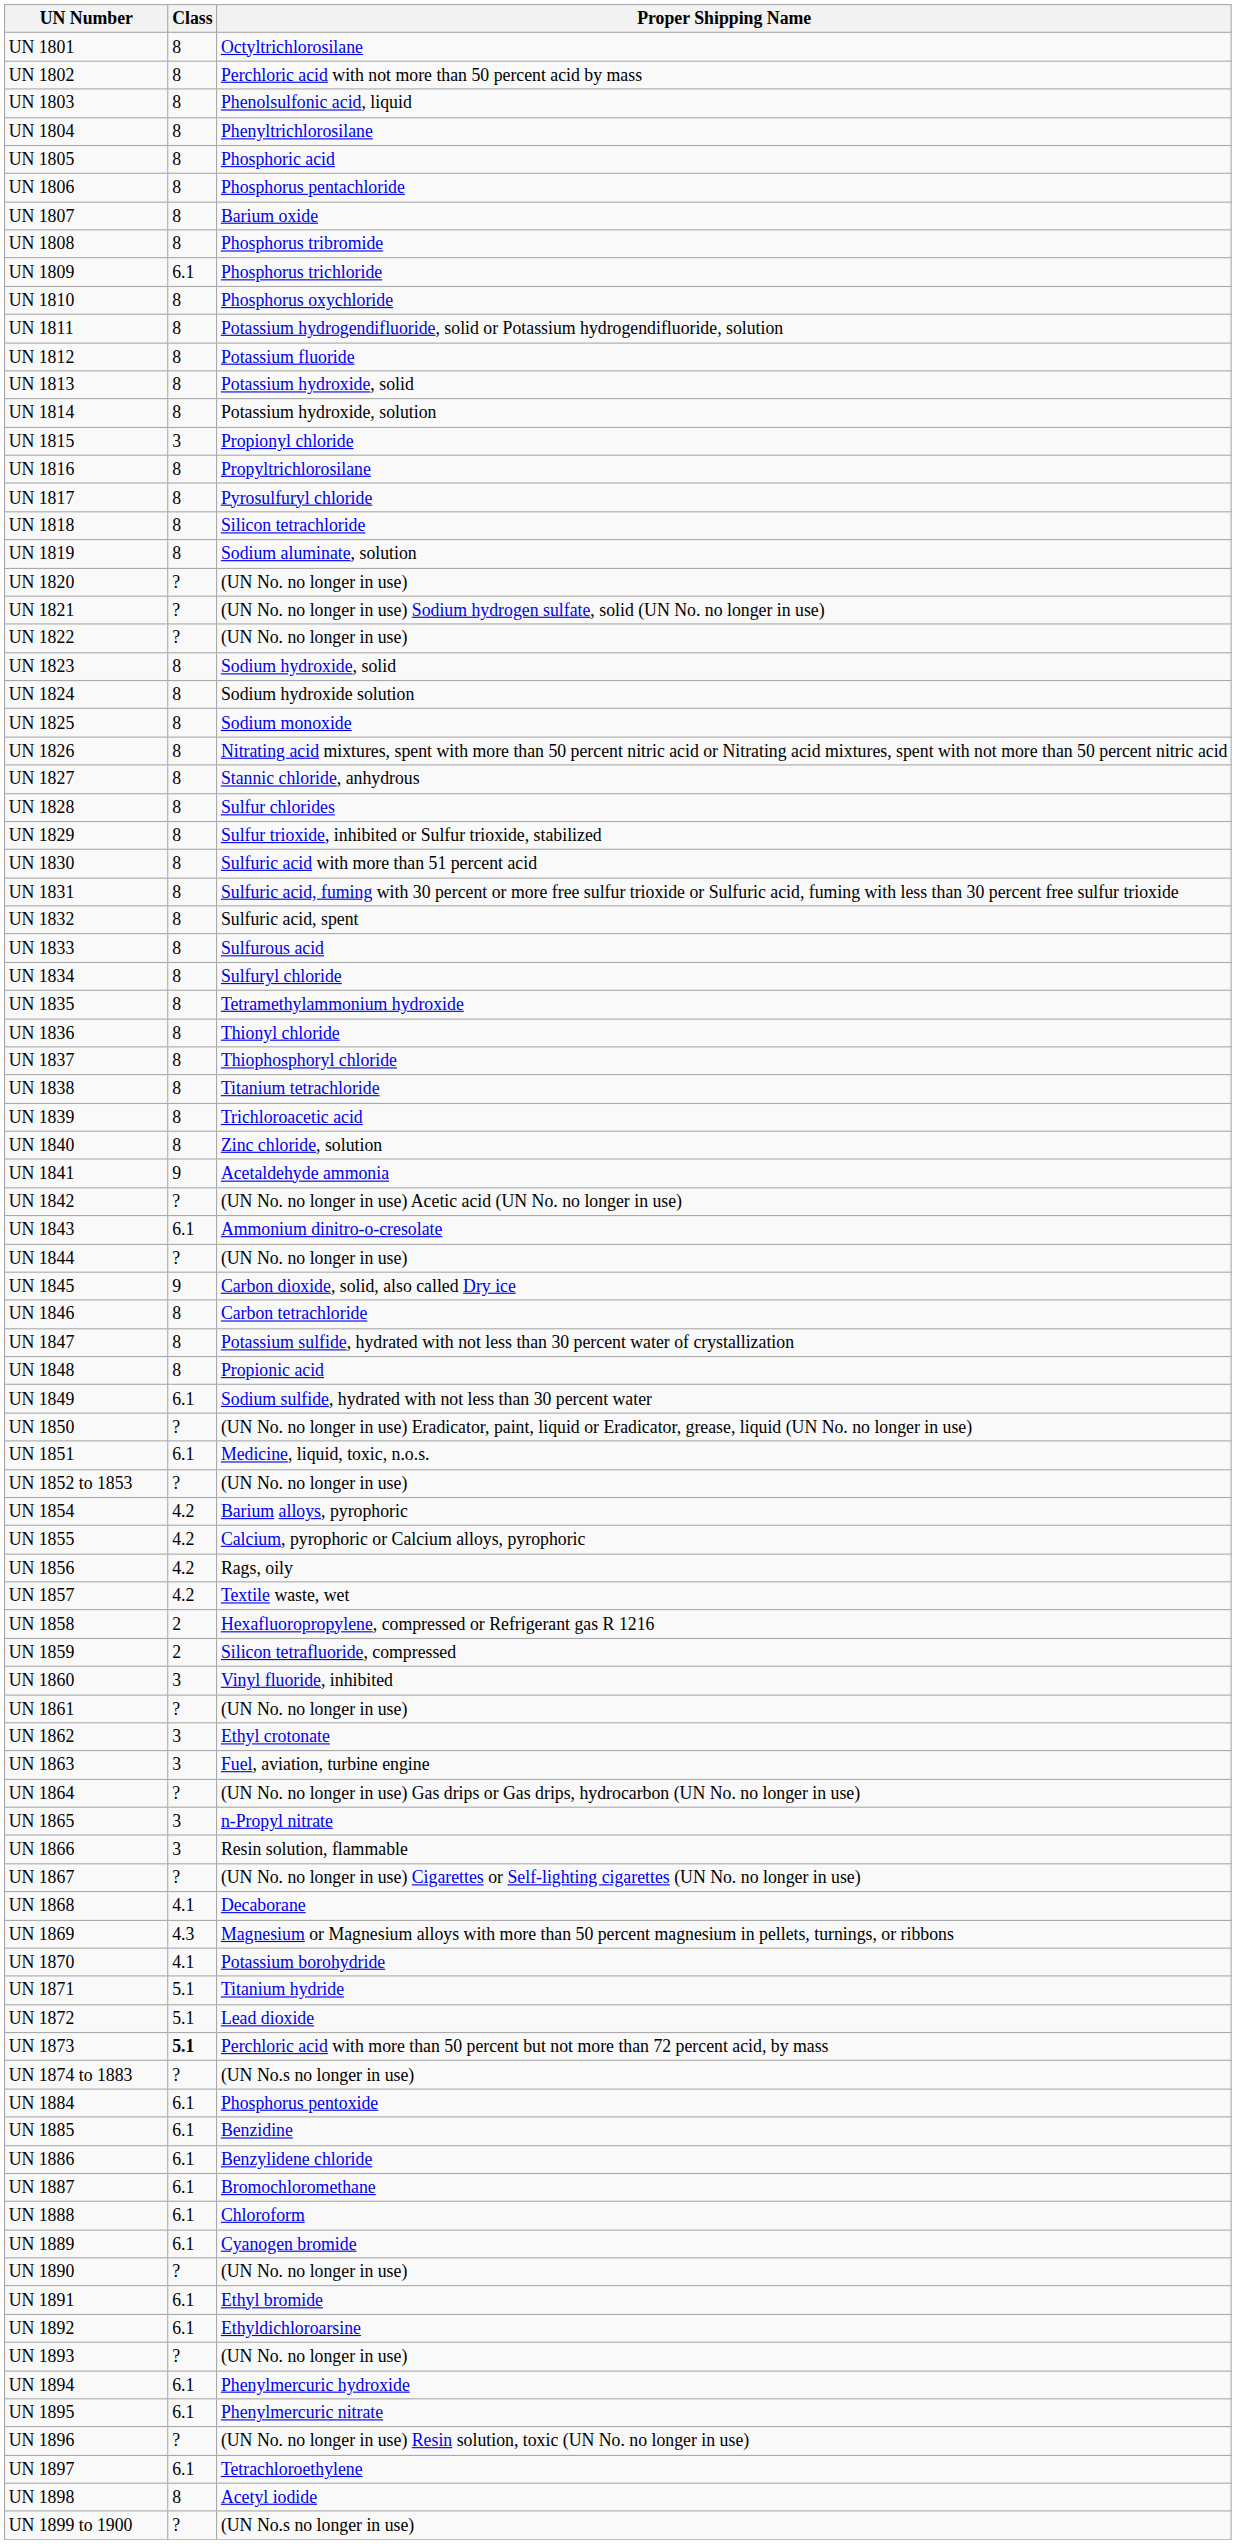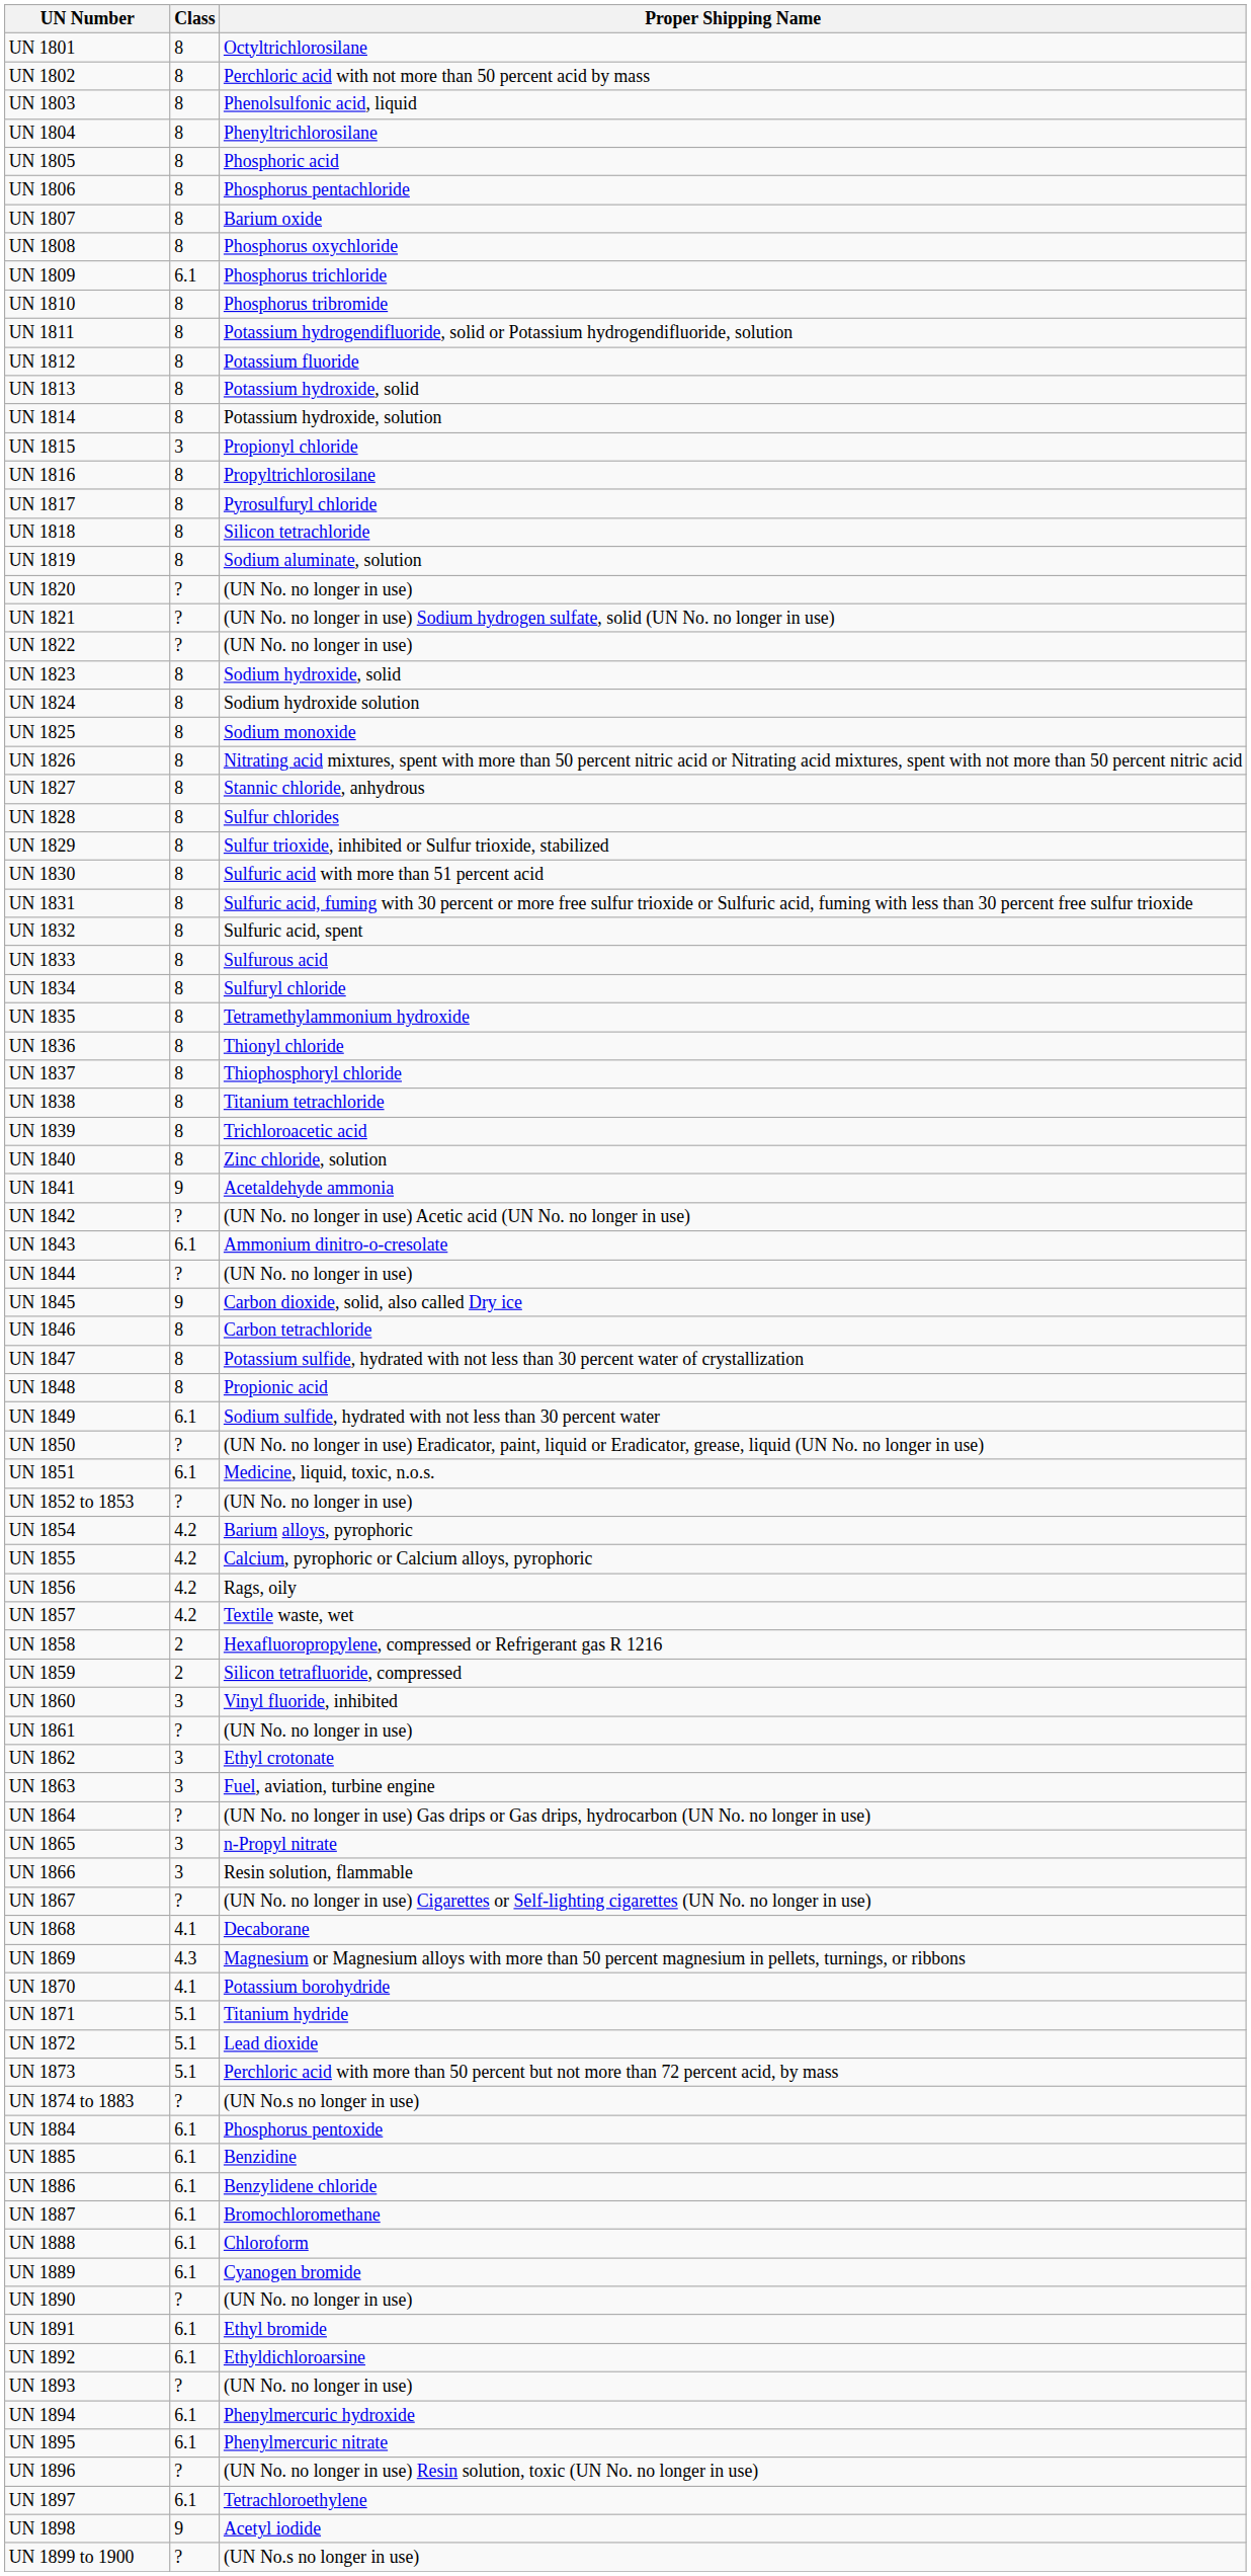UN 1808 | Proper Shipping Name: Phosphorus tribromide -> Phosphorus oxychloride
UN 1810 | Proper Shipping Name: Phosphorus oxychloride -> Phosphorus tribromide
UN 1873 | Class: bold -> normal
UN 1898 | Class: 8 -> 9
